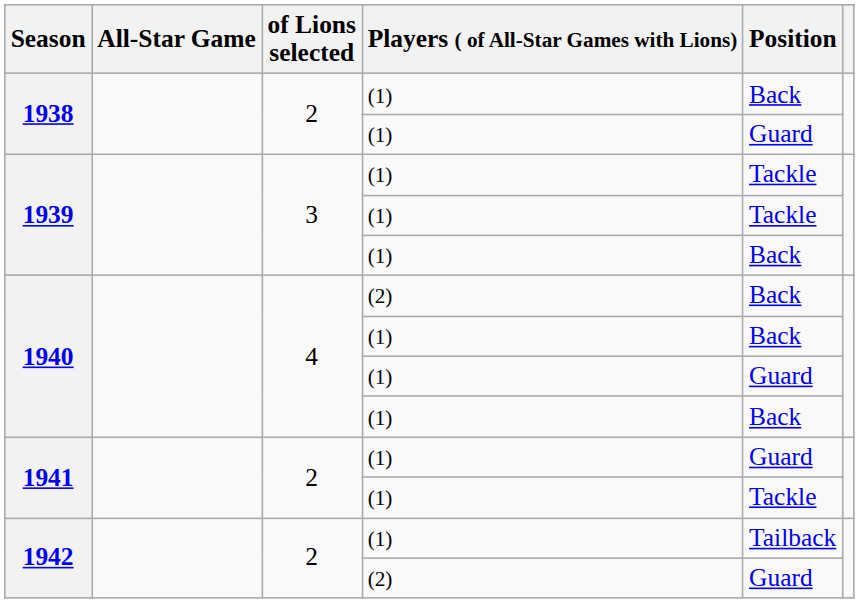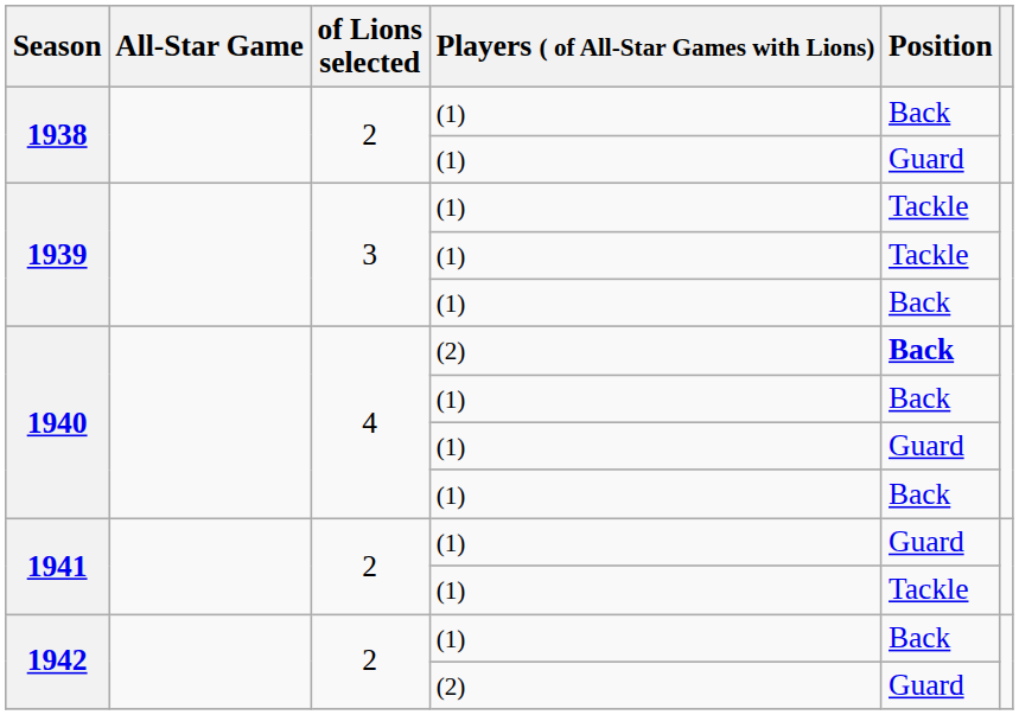1940 / (2) | Position: normal -> bold
1942 / (1) | Position: Tailback -> Back
